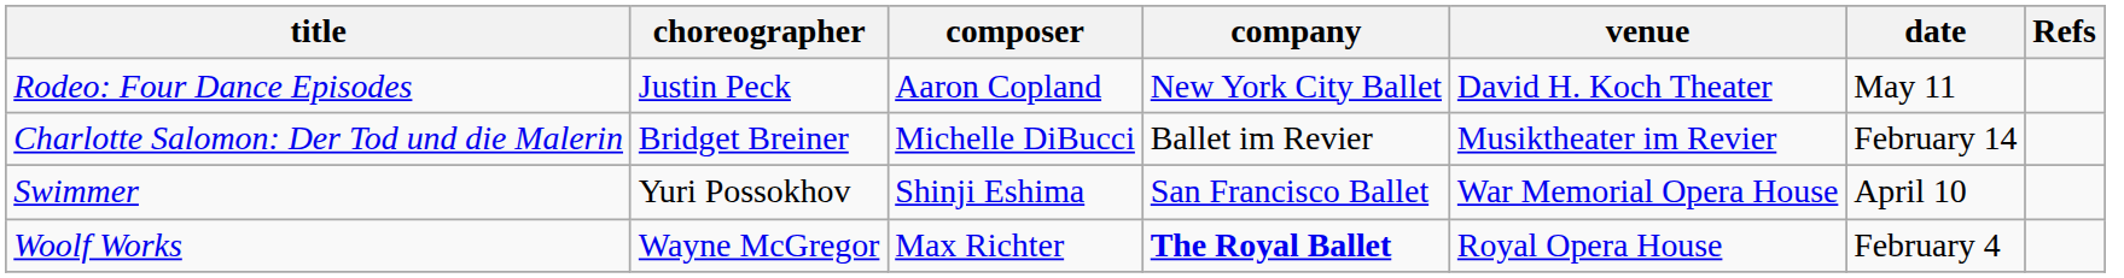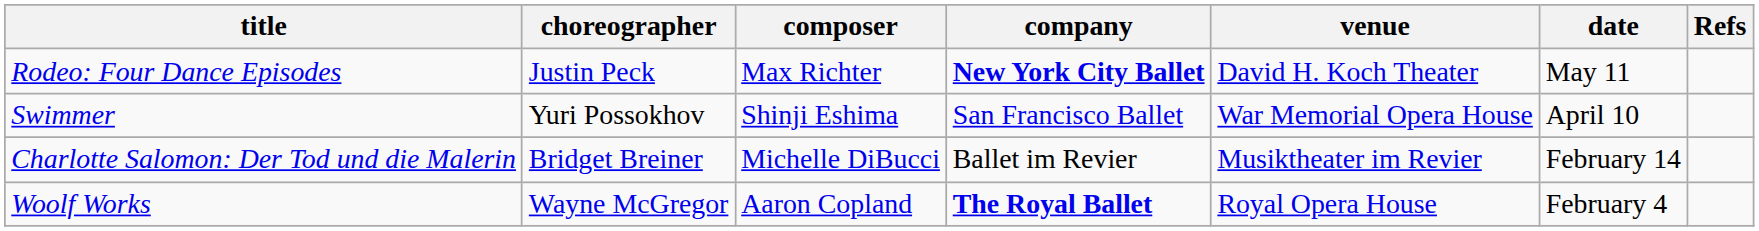Rodeo: Four Dance Episodes | composer: Aaron Copland -> Max Richter
Rodeo: Four Dance Episodes | company: normal -> bold
rows swapped: Charlotte Salomon: Der Tod und die Malerin <-> Swimmer
Woolf Works | composer: Max Richter -> Aaron Copland
